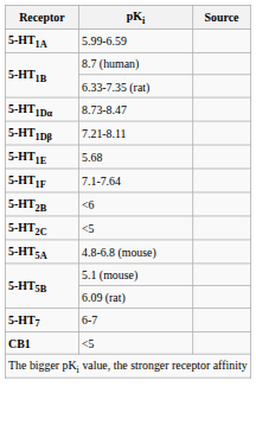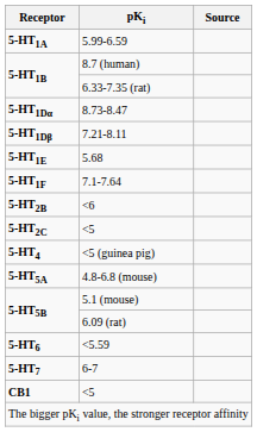+ row: 5-HT4 | <5 (guinea pig)
+ row: 5-HT6 | <5.59
